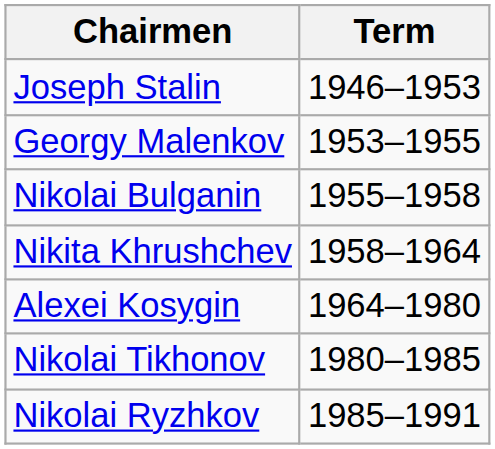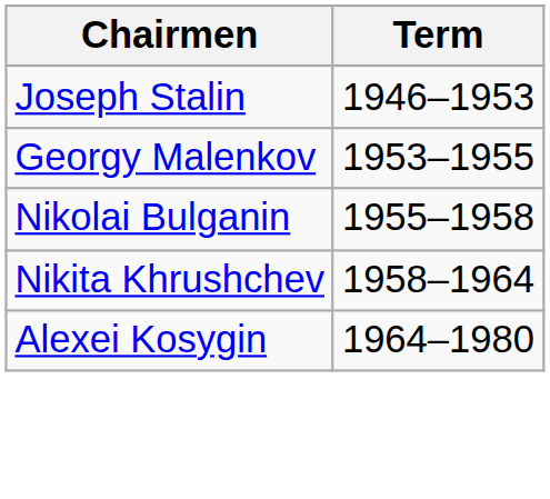- row: Nikolai Tikhonov | 1980–1985
- row: Nikolai Ryzhkov | 1985–1991
